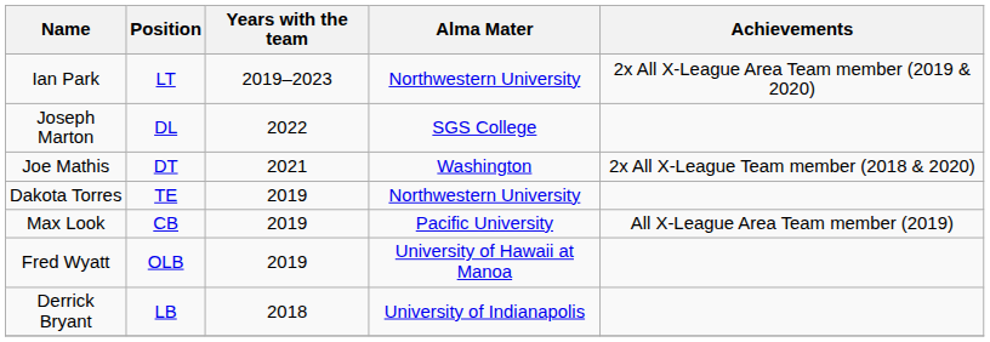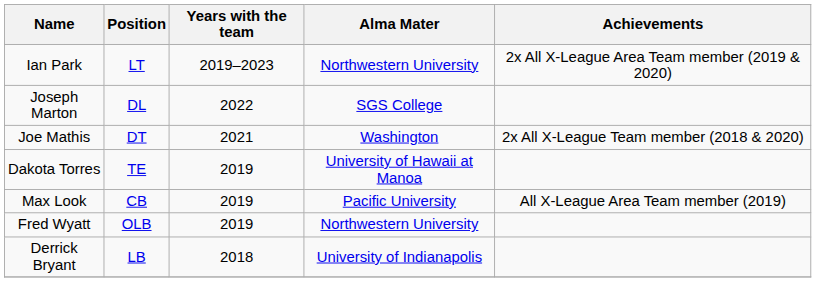Dakota Torres | Alma Mater: Northwestern University -> University of Hawaii at Manoa
Fred Wyatt | Alma Mater: University of Hawaii at Manoa -> Northwestern University
